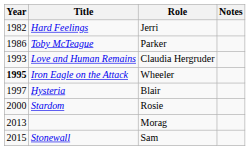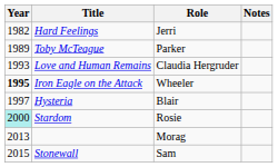Toby McTeague | Year: 1986 -> 1989
Stardom | Year: no background -> paleturquoise background
